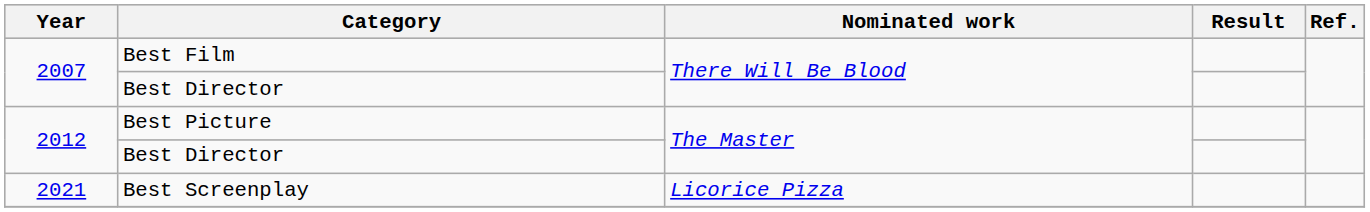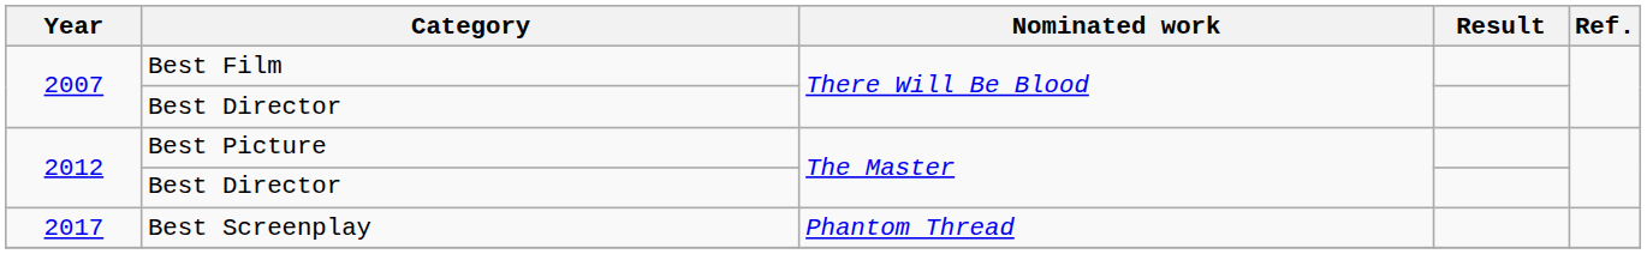+ row: 2017 | Best Screenplay | Phantom Thread
- row: 2021 | Best Screenplay | Licorice Pizza
